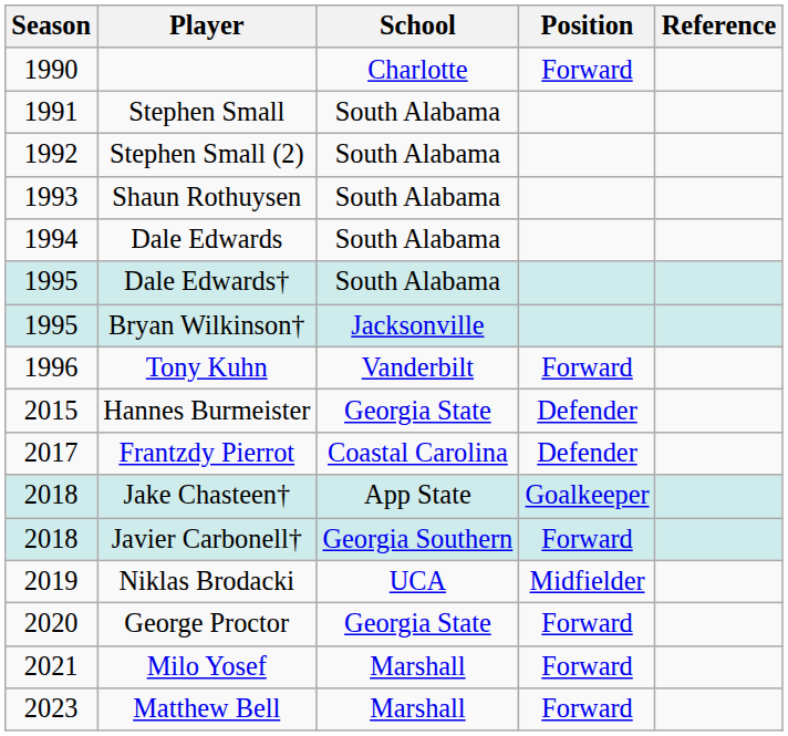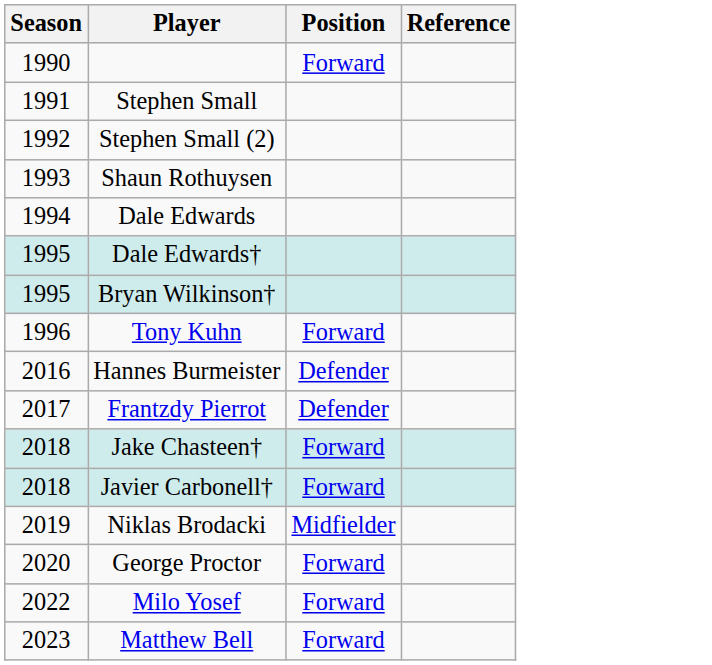- column: School | Charlotte | South Alabama | South Alabama | South Alabama | South Alabama | South Alabama | Jacksonville | Vanderbilt | Georgia State | Coastal Carolina | App State | Georgia Southern | UCA | Georgia State | Marshall | Marshall
Hannes Burmeister | Season: 2015 -> 2016
Jake Chasteen† | Position: Goalkeeper -> Forward
Milo Yosef | Season: 2021 -> 2022
